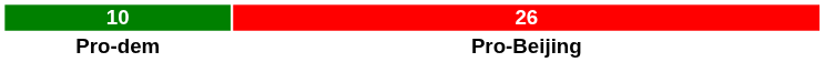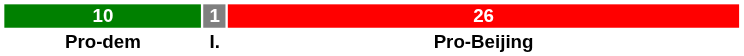+ column: 1 | I.
